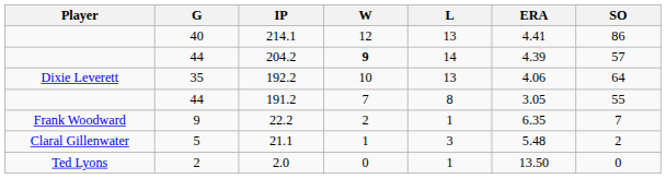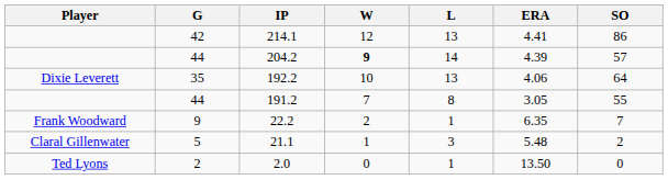214.1 | G: 40 -> 42
